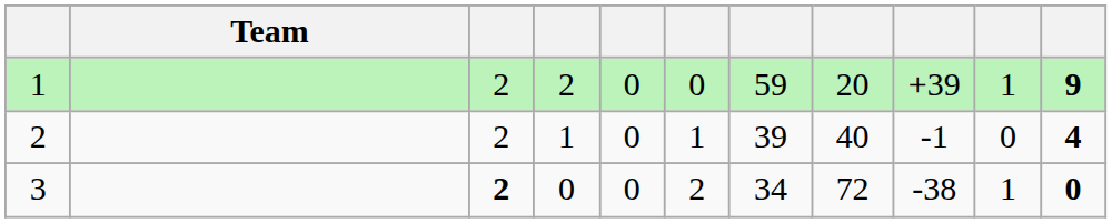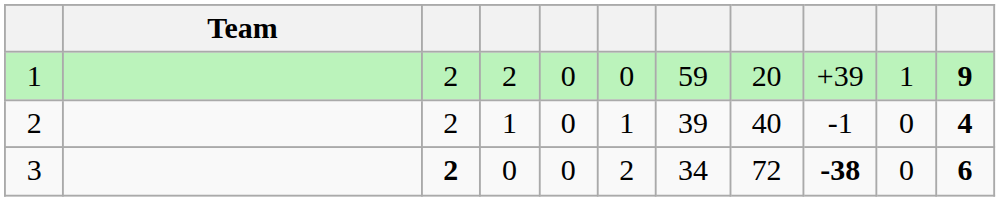3 | column 9: normal -> bold
3 | column 10: 1 -> 0
3 | column 11: 0 -> 6
